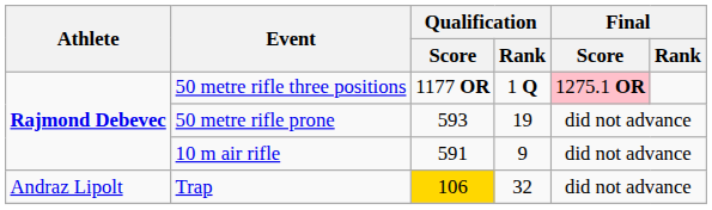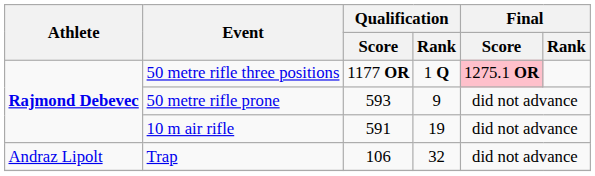50 metre rifle prone | Qualification / Rank: 19 -> 9
10 m air rifle | Qualification / Rank: 9 -> 19
Trap | Qualification / Score: gold background -> no background
